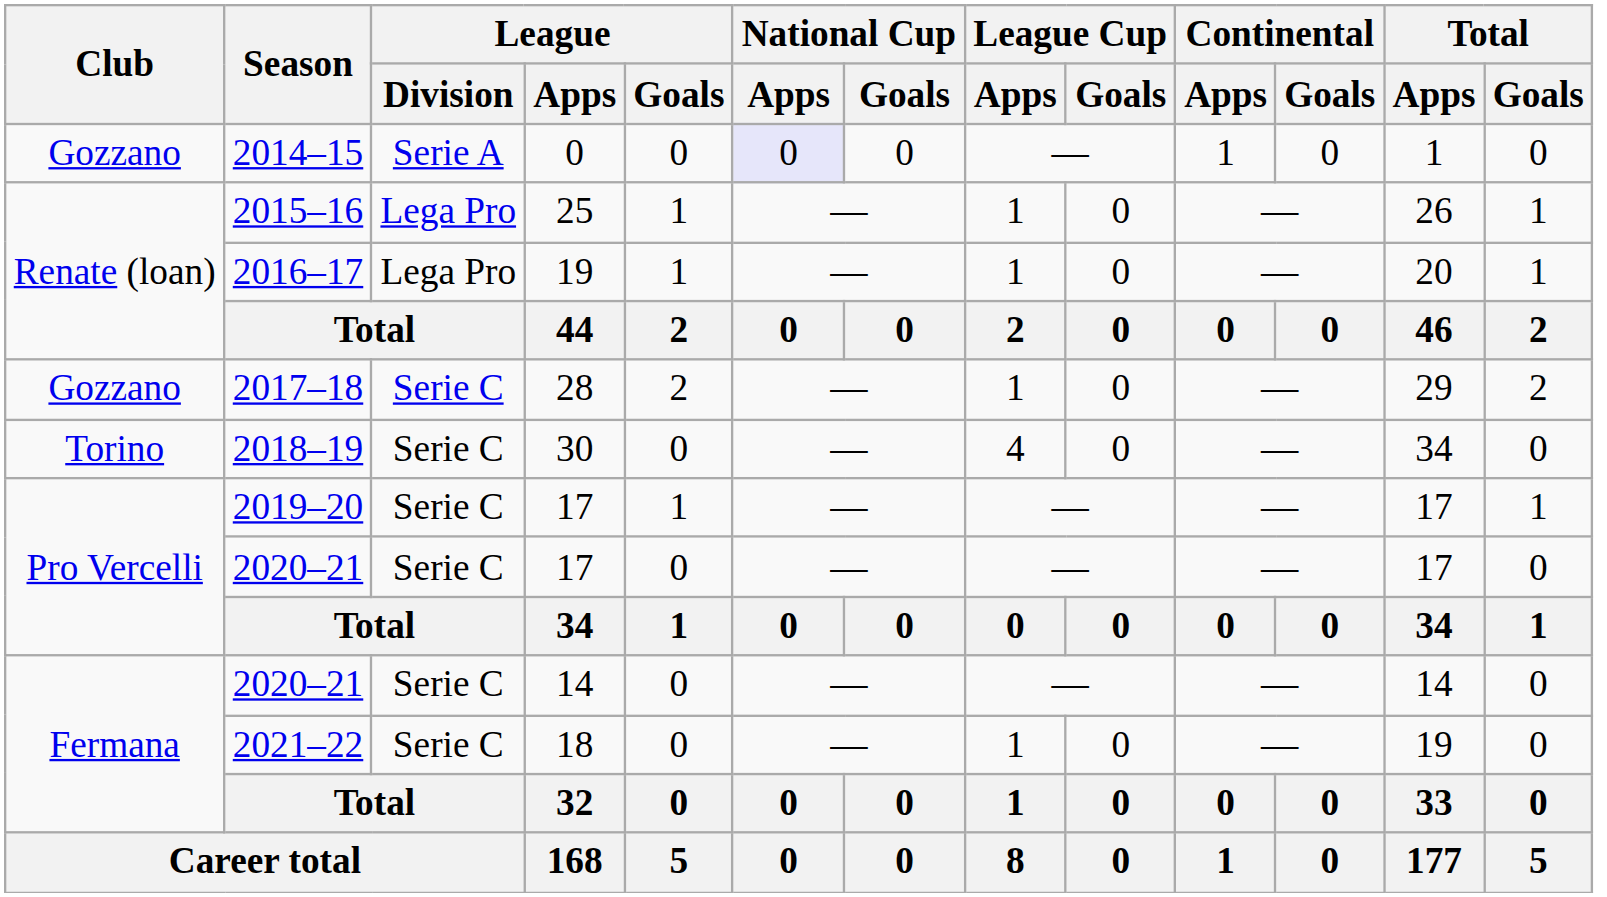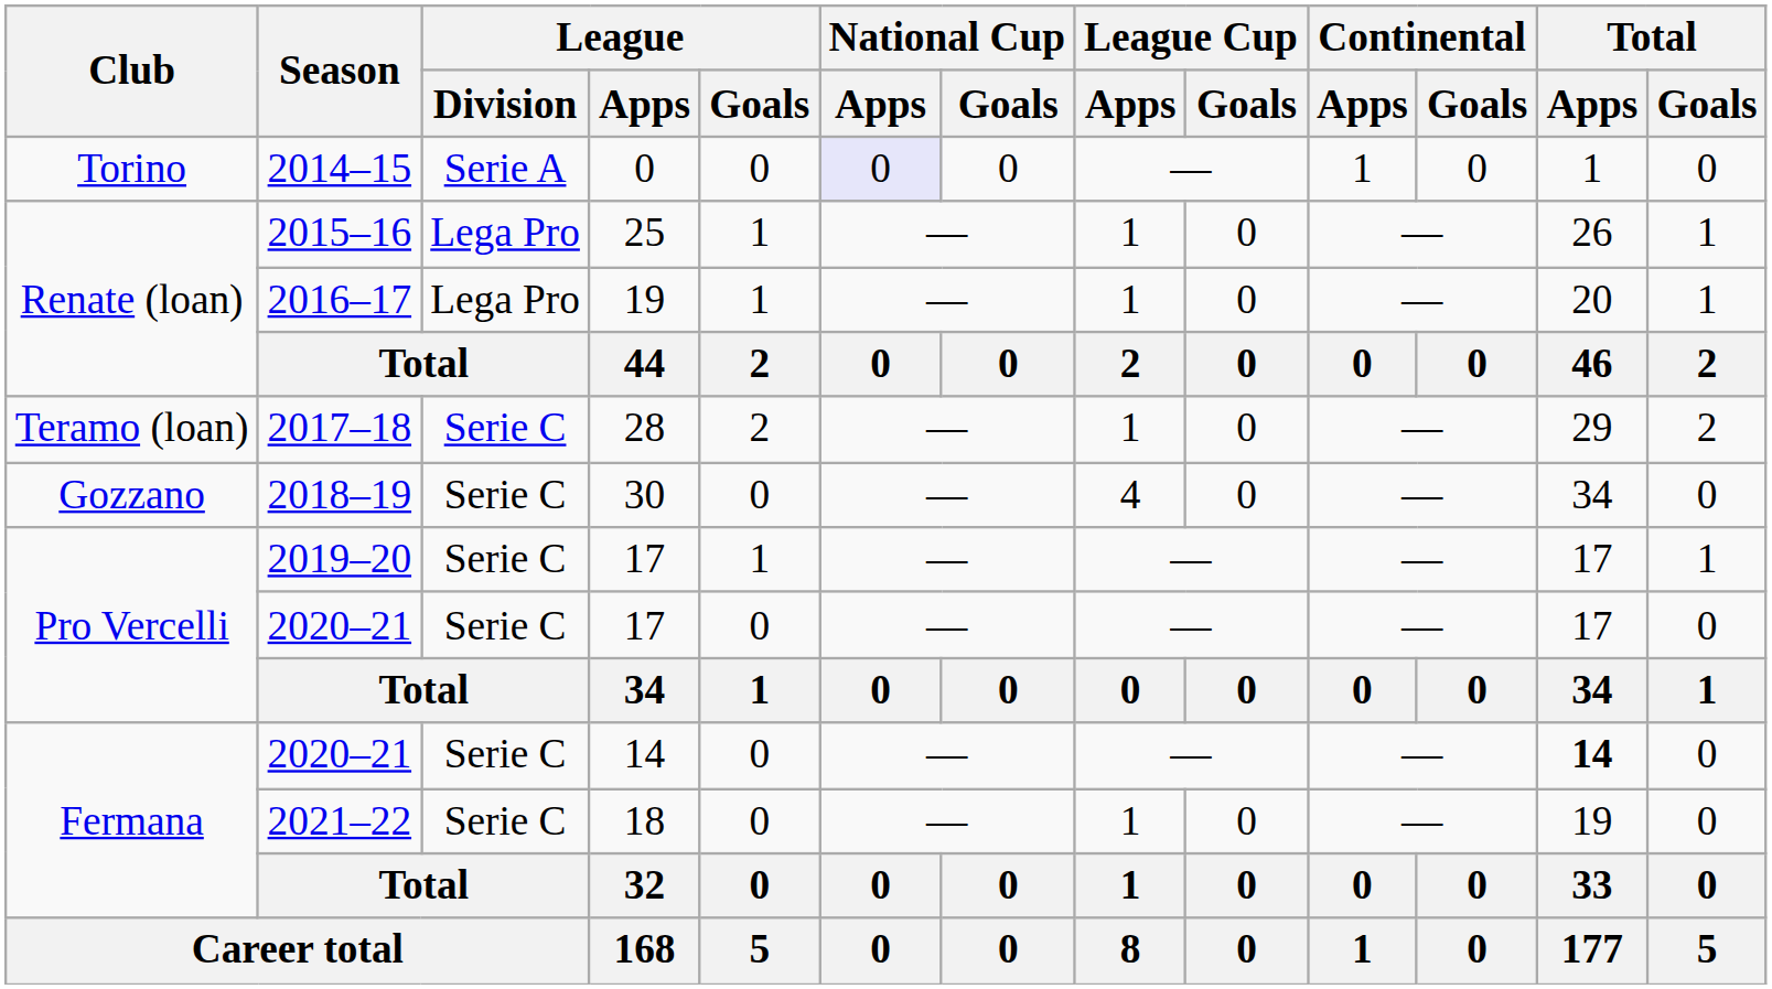2014–15 | Club: Gozzano -> Torino
2017–18 | Club: Gozzano -> Teramo (loan)
2018–19 | Club: Torino -> Gozzano
2020–21 / 14 | Total / Apps: normal -> bold
